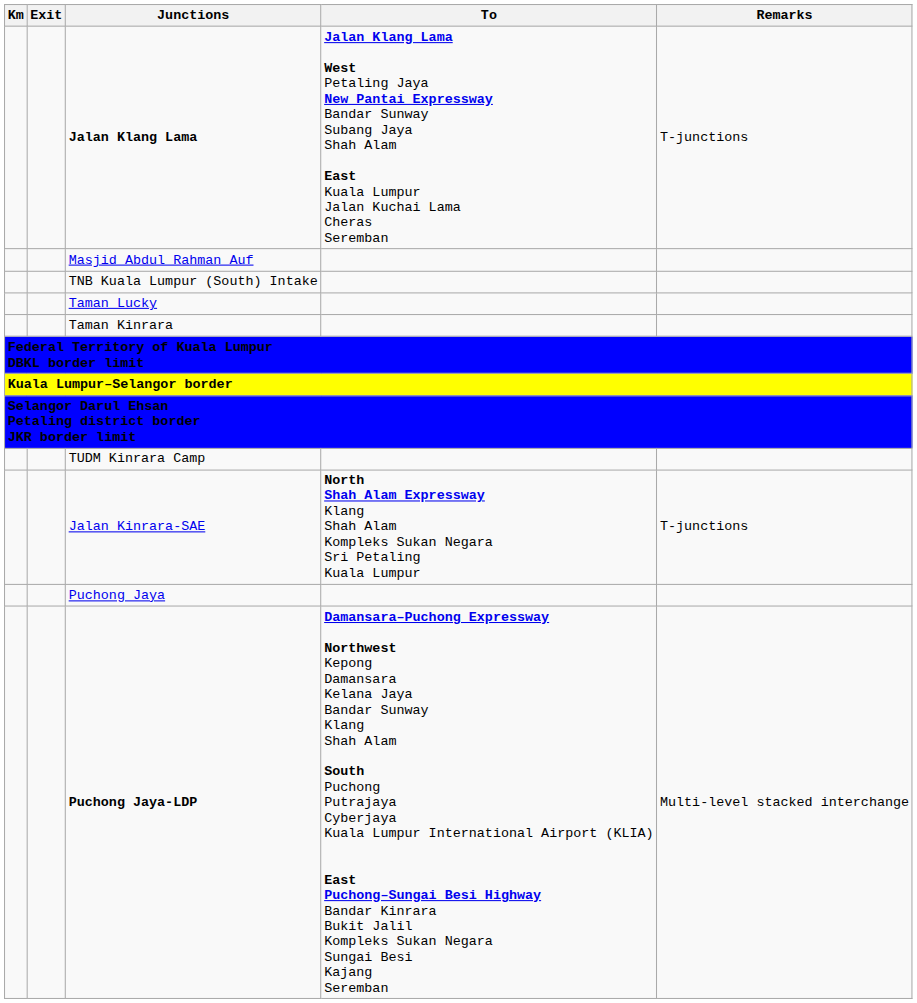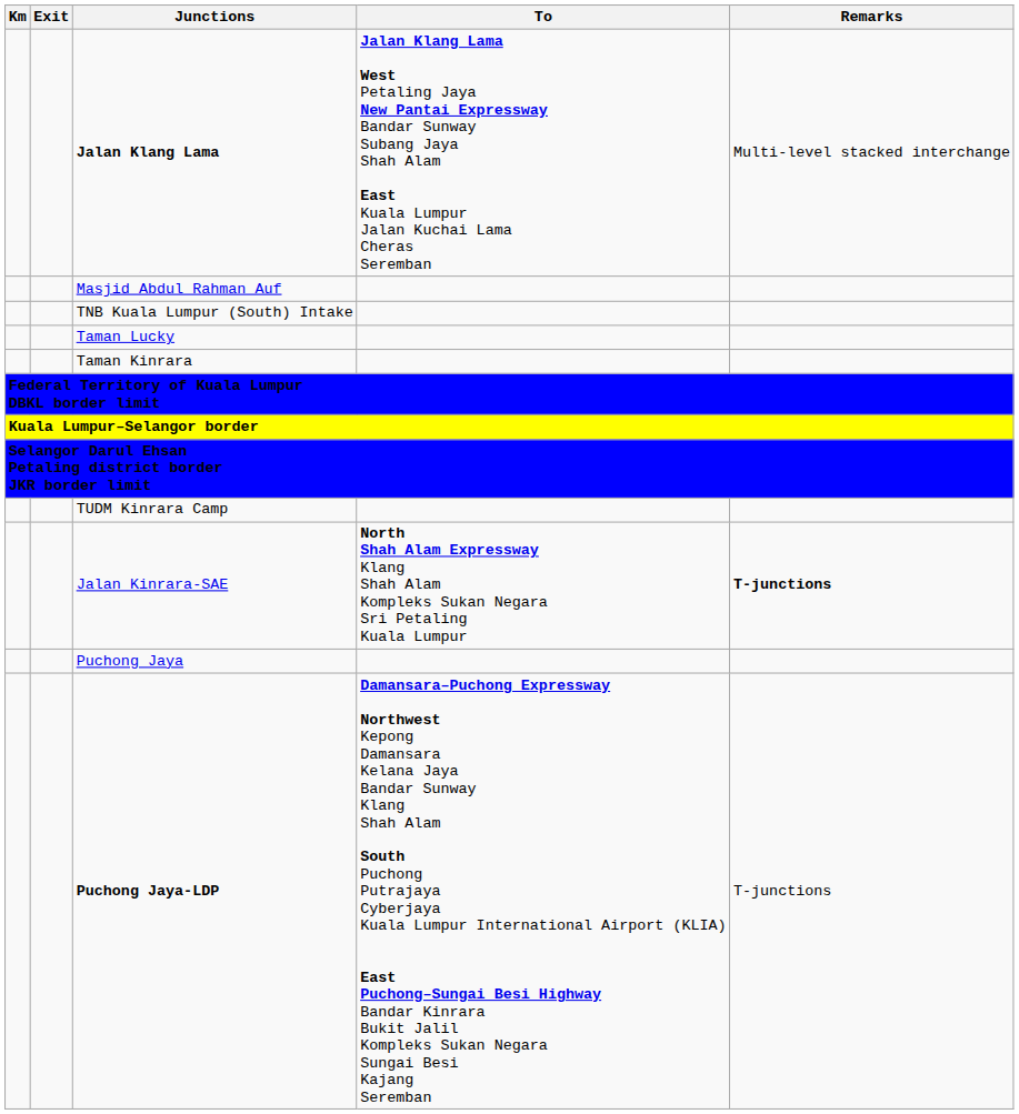Jalan Klang Lama | Remarks: T-junctions -> Multi-level stacked interchange
Jalan Kinrara-SAE | Remarks: normal -> bold
Puchong Jaya-LDP | Remarks: Multi-level stacked interchange -> T-junctions
